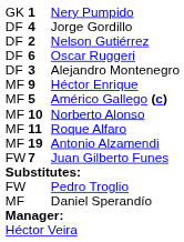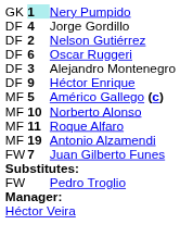Nery Pumpido | column 2: no background -> paleturquoise background
Héctor Enrique | column 1: MF -> DF
- row: MF | Daniel Sperandío
